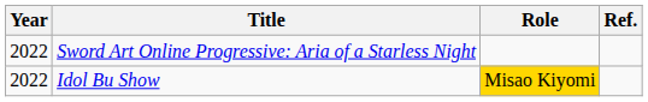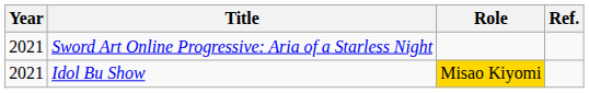Sword Art Online Progressive: Aria of a Starless Night | Year: 2022 -> 2021
Idol Bu Show | Year: 2022 -> 2021
